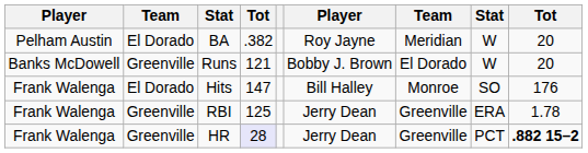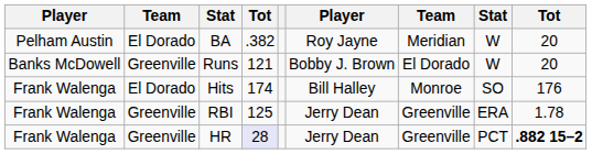Hits | column 4: 147 -> 174
